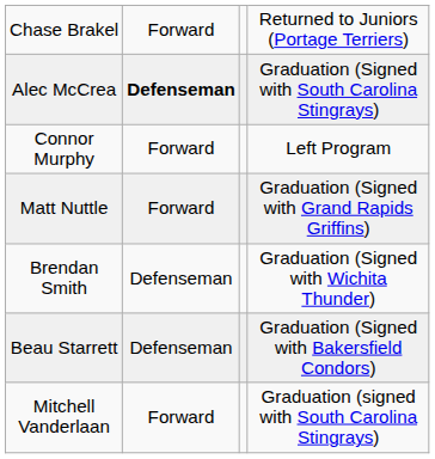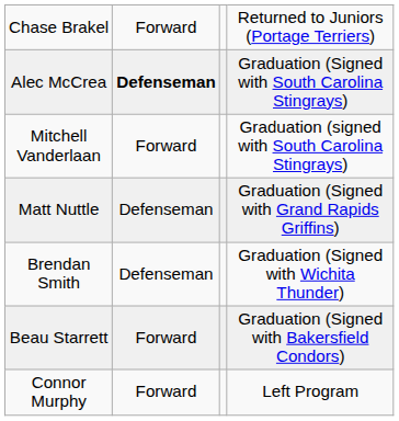rows swapped: Connor Murphy <-> Mitchell Vanderlaan
Matt Nuttle | column 2: Forward -> Defenseman
Beau Starrett | column 2: Defenseman -> Forward
